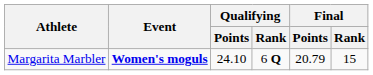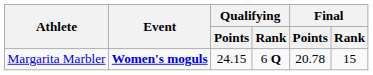Margarita Marbler | Qualifying / Points: 24.10 -> 24.15
Margarita Marbler | Final / Points: 20.79 -> 20.78
